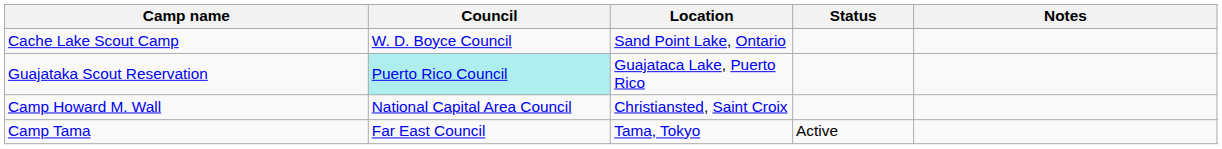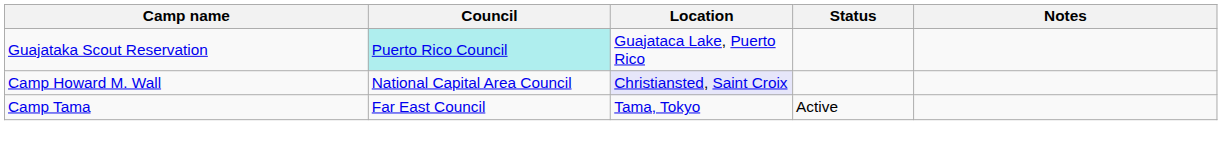- row: Cache Lake Scout Camp | W. D. Boyce Council | Sand Point Lake, Ontario
Camp Howard M. Wall | Location: no background -> lavender background
